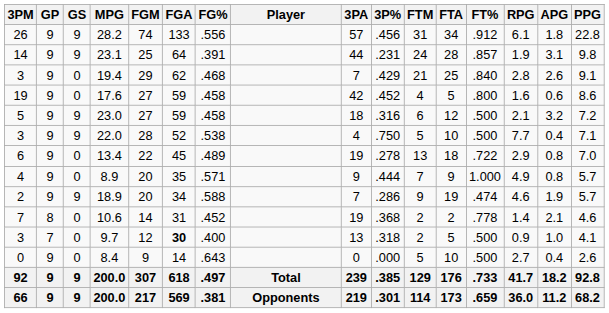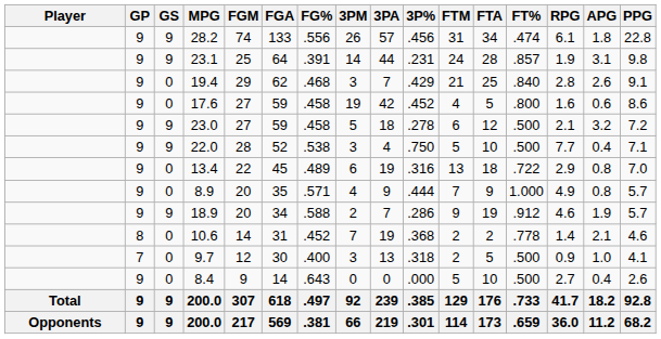columns swapped: Player <-> 3PM
28.2 | FT%: .912 -> .474
23.0 | 3P%: .316 -> .278
13.4 | 3P%: .278 -> .316
18.9 | FT%: .474 -> .912
9.7 | FGA: bold -> normal
